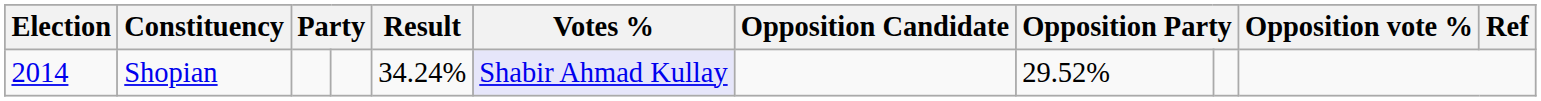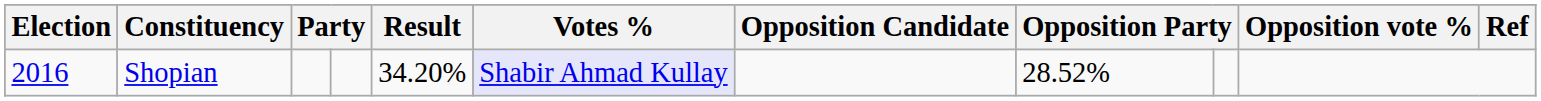Shopian | Election: 2014 -> 2016
Shopian | Result: 34.24% -> 34.20%
Shopian | column 8: 29.52% -> 28.52%
